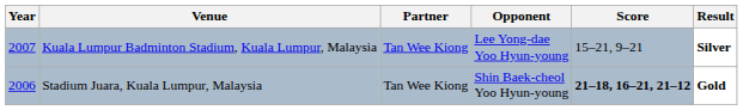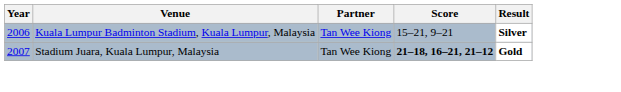- column: Opponent | Lee Yong-dae Yoo Hyun-young | Shin Baek-cheol Yoo Hyun-young
Kuala Lumpur Badminton Stadium, Kuala Lumpur, Malaysia | Year: 2007 -> 2006
Stadium Juara, Kuala Lumpur, Malaysia | Year: 2006 -> 2007
